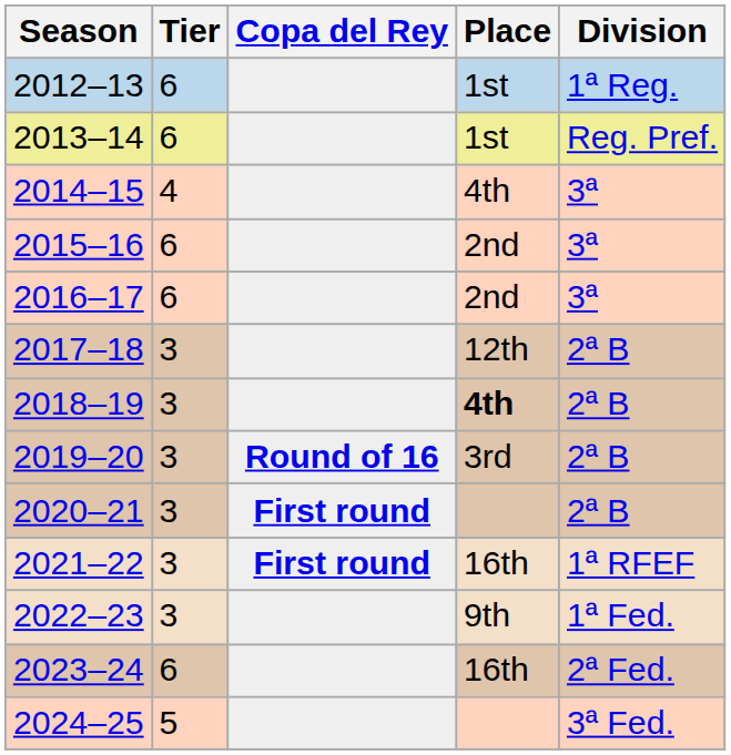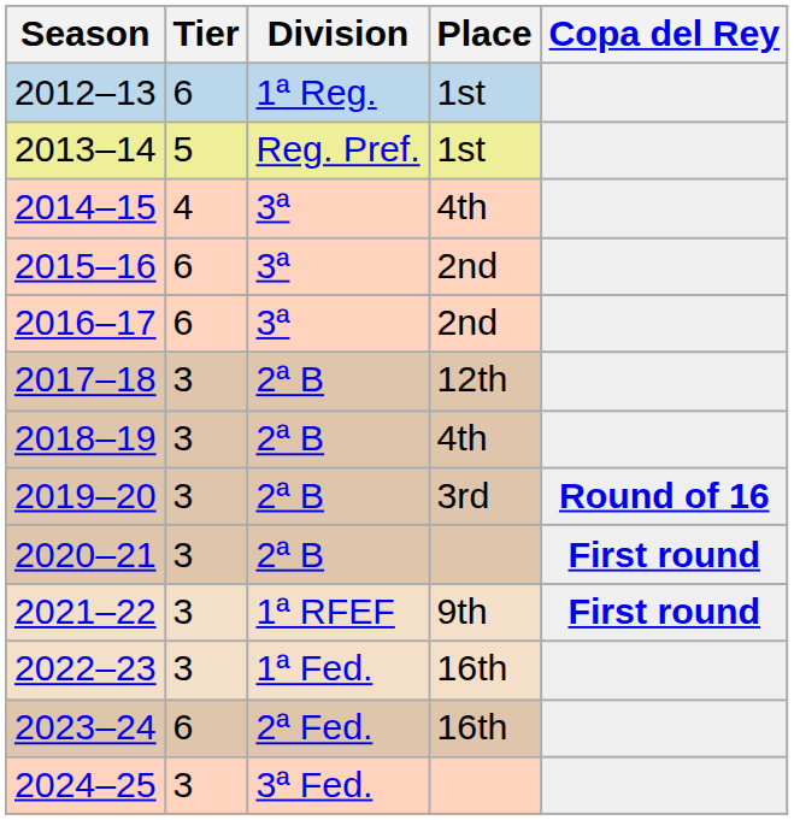columns swapped: Division <-> Copa del Rey
2013–14 | Tier: 6 -> 5
2018–19 | Place: bold -> normal
2021–22 | Place: 16th -> 9th
2022–23 | Place: 9th -> 16th
2024–25 | Tier: 5 -> 3
